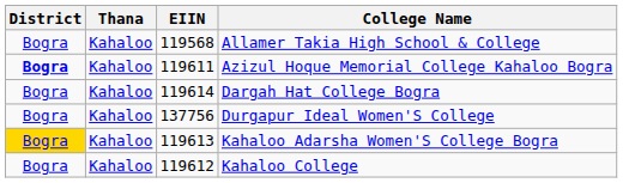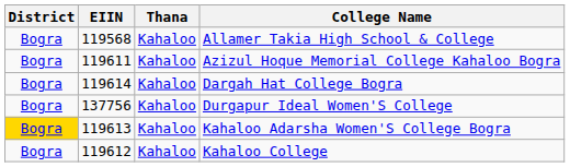columns swapped: Thana <-> EIIN
Azizul Hoque Memorial College Kahaloo Bogra | District: bold -> normal
